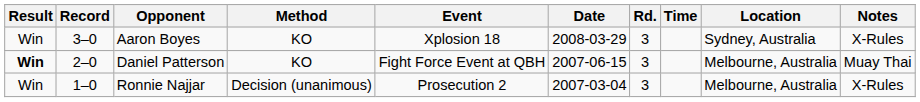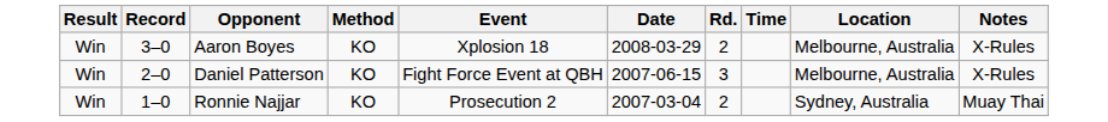Aaron Boyes | Rd.: 3 -> 2
Aaron Boyes | Location: Sydney, Australia -> Melbourne, Australia
Daniel Patterson | Result: bold -> normal
Daniel Patterson | Notes: Muay Thai -> X-Rules
Ronnie Najjar | Method: Decision (unanimous) -> KO
Ronnie Najjar | Rd.: 3 -> 2
Ronnie Najjar | Location: Melbourne, Australia -> Sydney, Australia
Ronnie Najjar | Notes: X-Rules -> Muay Thai
